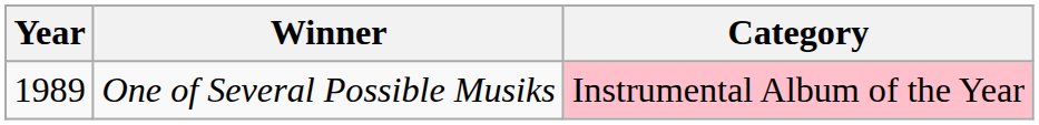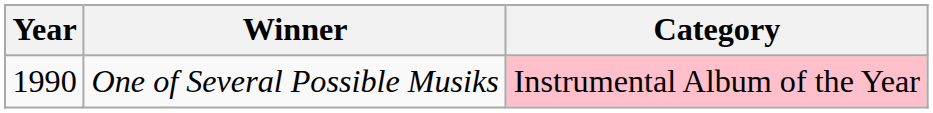One of Several Possible Musiks | Year: 1989 -> 1990
